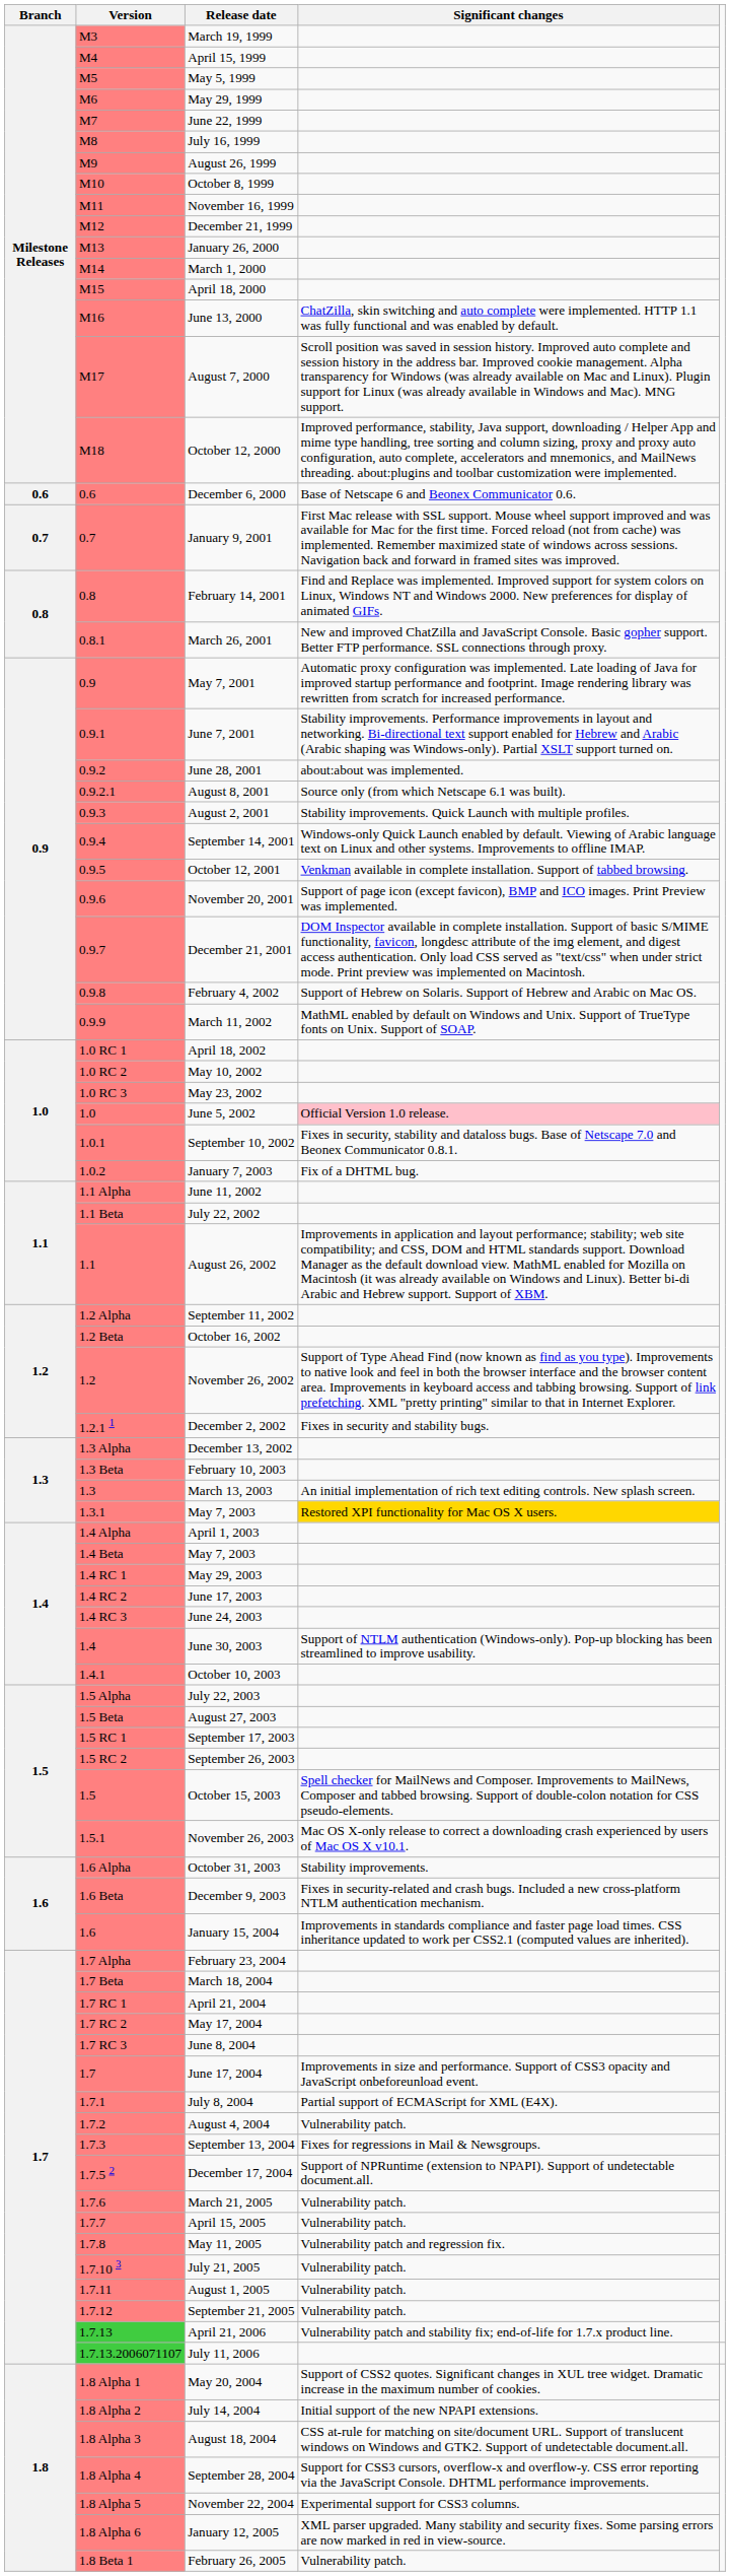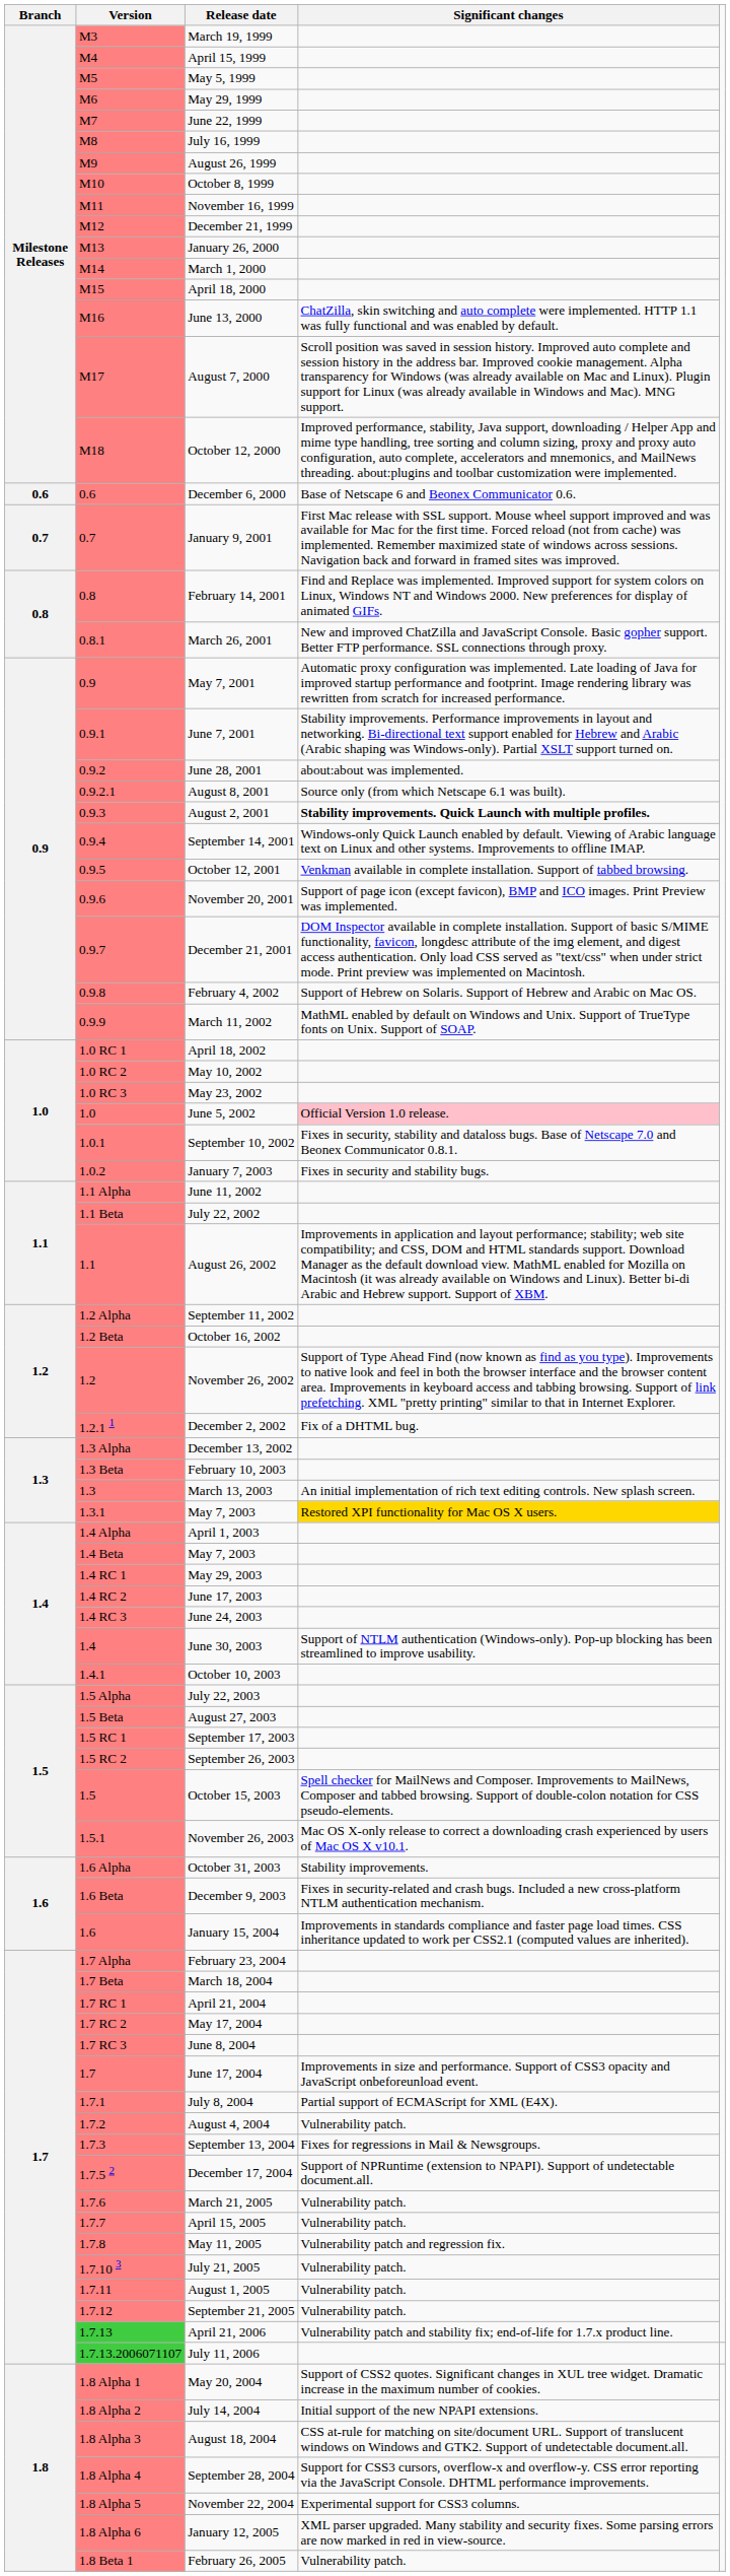August 2, 2001 | Significant changes: normal -> bold
January 7, 2003 | Significant changes: Fix of a DHTML bug. -> Fixes in security and stability bugs.
December 2, 2002 | Significant changes: Fixes in security and stability bugs. -> Fix of a DHTML bug.
